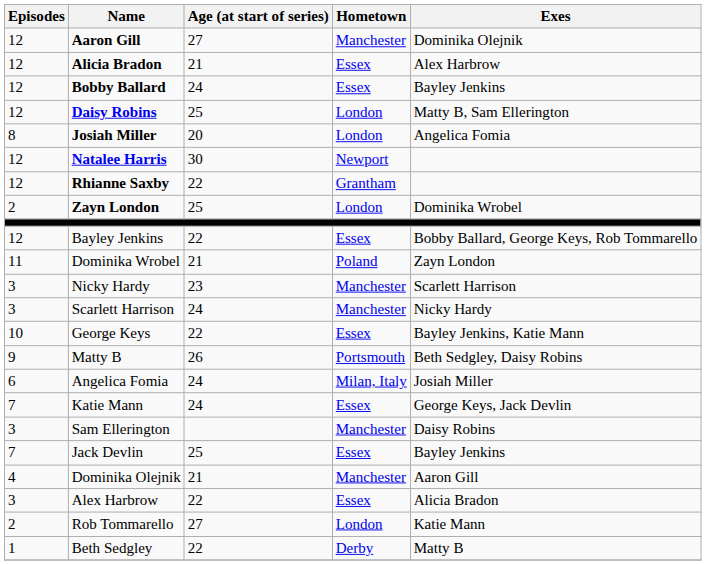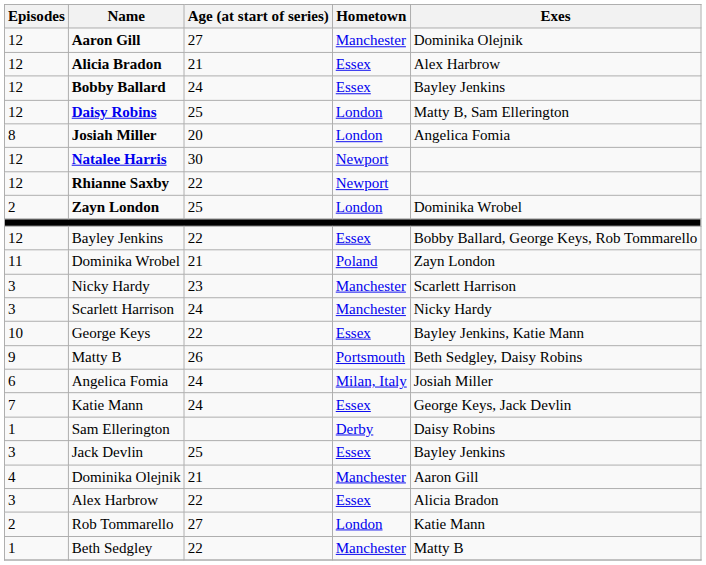Rhianne Saxby | Hometown: Grantham -> Newport
Sam Ellerington | Episodes: 3 -> 1
Sam Ellerington | Hometown: Manchester -> Derby
Jack Devlin | Episodes: 7 -> 3
Beth Sedgley | Hometown: Derby -> Manchester
